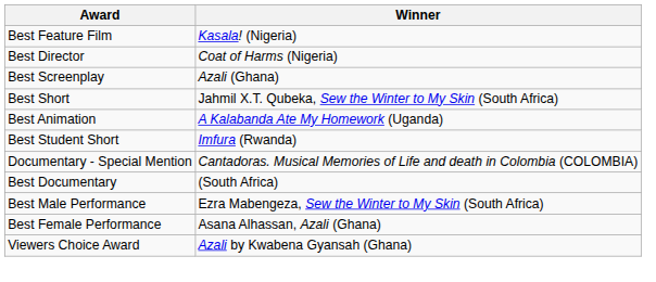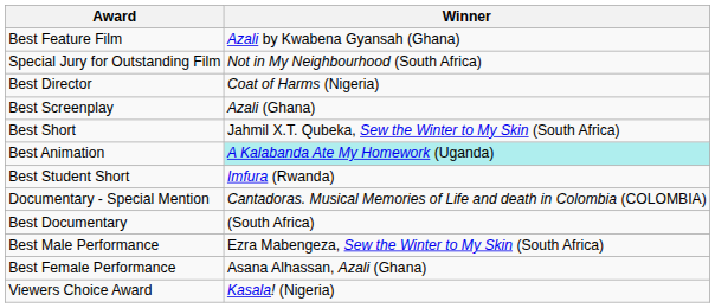Best Feature Film | Winner: Kasala! (Nigeria) -> Azali by Kwabena Gyansah (Ghana)
+ row: Special Jury for Outstanding Film | Not in My Neighbourhood (South Africa)
Best Animation | Winner: no background -> paleturquoise background
Viewers Choice Award | Winner: Azali by Kwabena Gyansah (Ghana) -> Kasala! (Nigeria)
